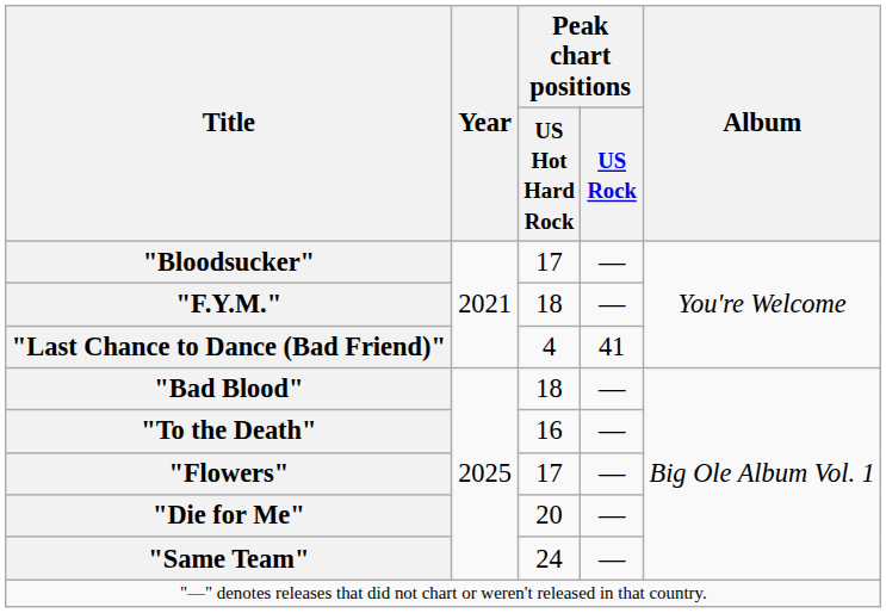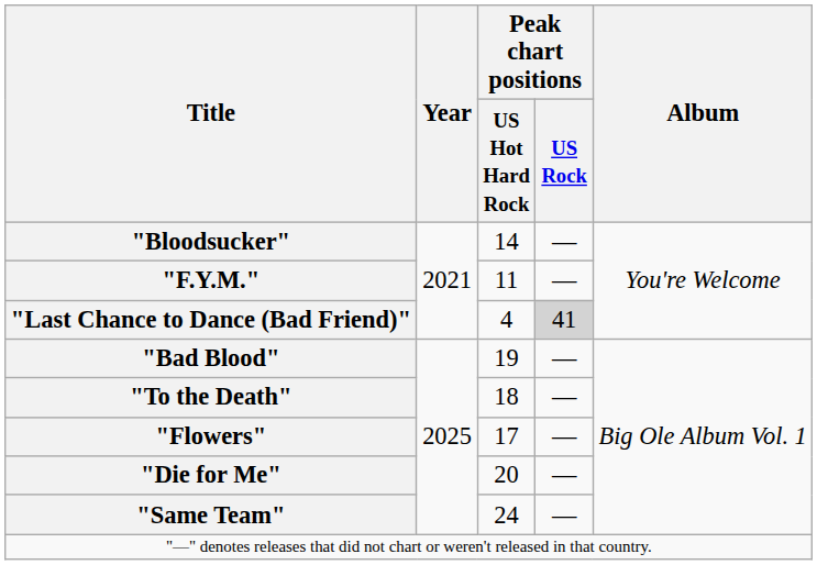"Bloodsucker" | Peak chart positions / US Hot Hard Rock: 17 -> 14
"F.Y.M." | Peak chart positions / US Hot Hard Rock: 18 -> 11
"Last Chance to Dance (Bad Friend)" | Peak chart positions / US Rock: no background -> lightgrey background
"Bad Blood" | Peak chart positions / US Hot Hard Rock: 18 -> 19
"To the Death" | Peak chart positions / US Hot Hard Rock: 16 -> 18
